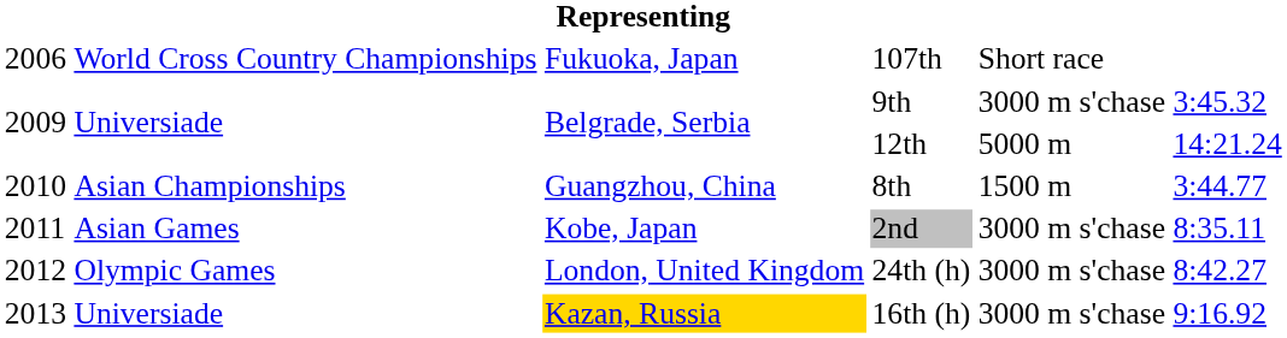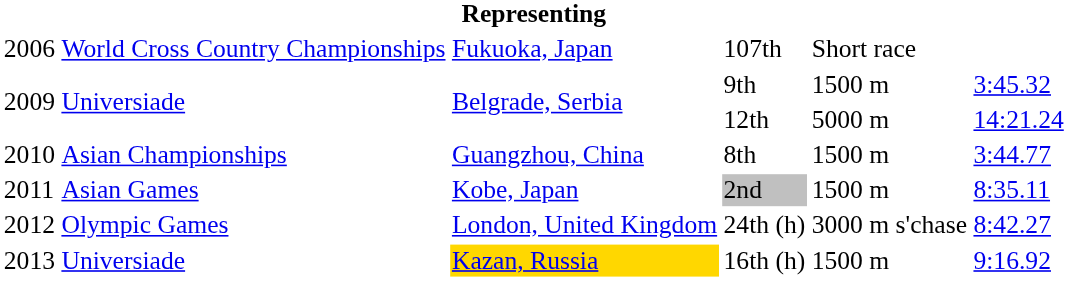9th | column 5: 3000 m s'chase -> 1500 m
2nd | column 5: 3000 m s'chase -> 1500 m
16th (h) | column 5: 3000 m s'chase -> 1500 m
